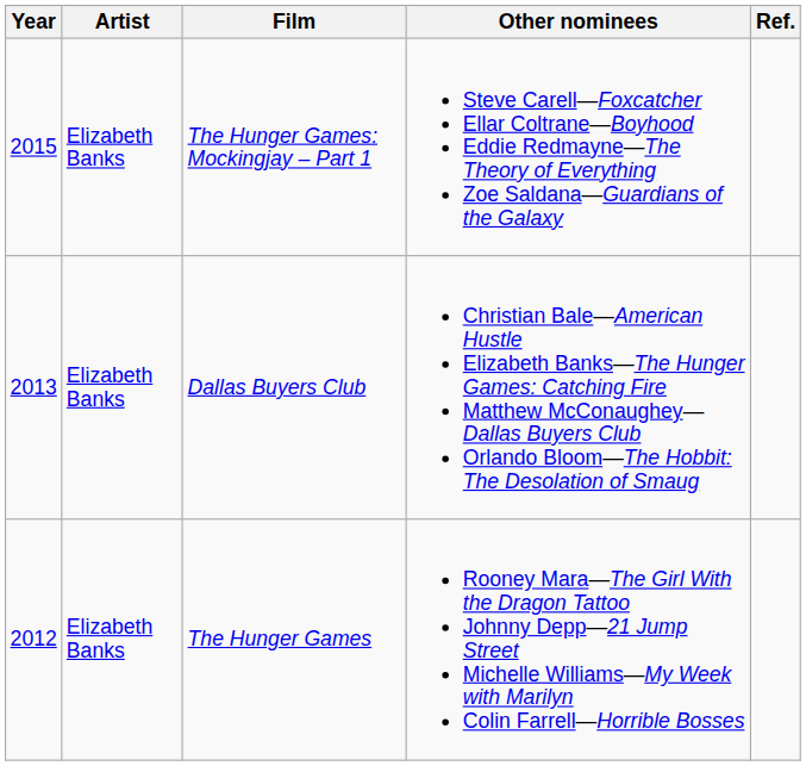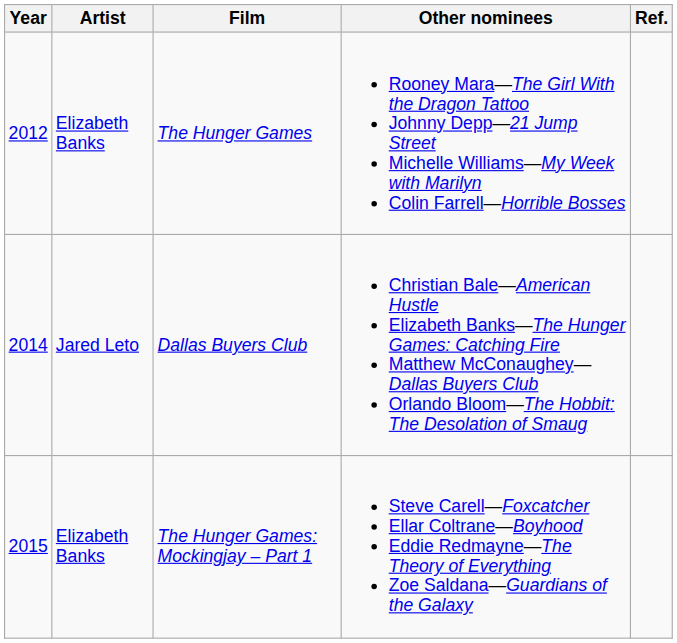rows swapped: The Hunger Games <-> The Hunger Games: Mockingjay – Part 1
Dallas Buyers Club | Year: 2013 -> 2014
Dallas Buyers Club | Artist: Elizabeth Banks -> Jared Leto
